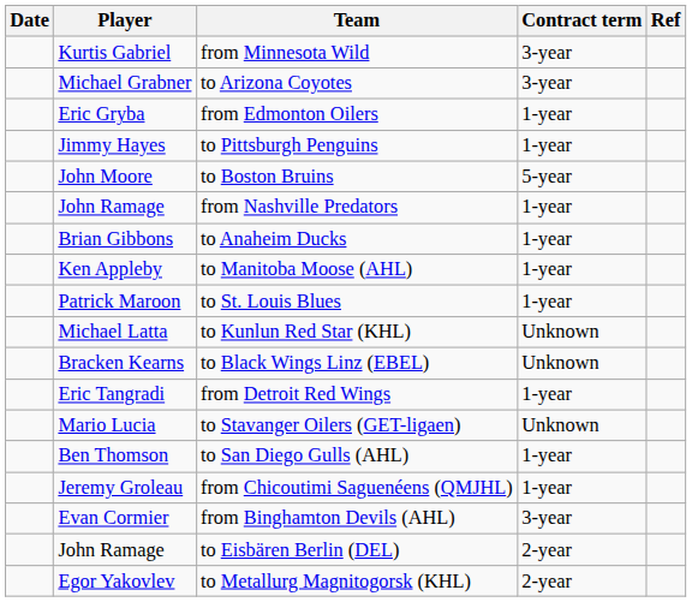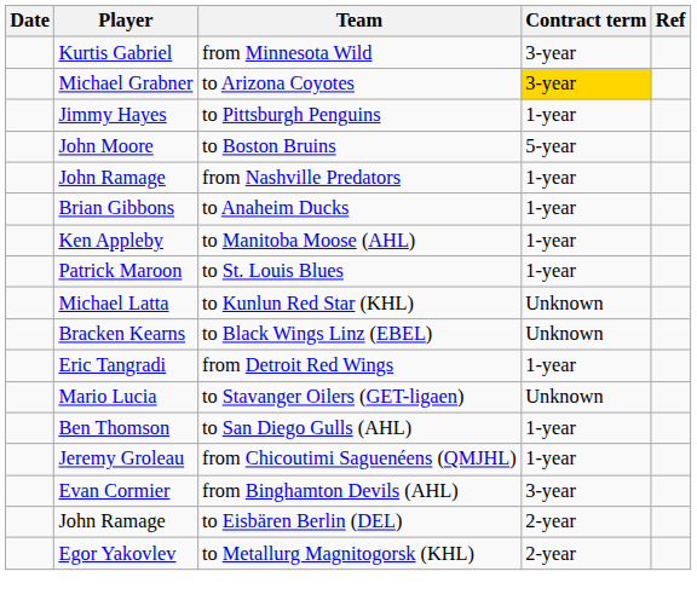to Arizona Coyotes | Contract term: no background -> gold background
- row: Eric Gryba | from Edmonton Oilers | 1-year
